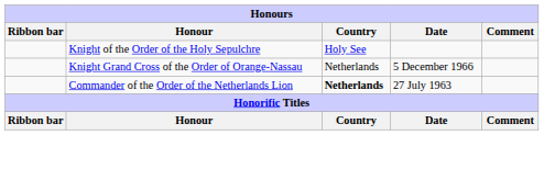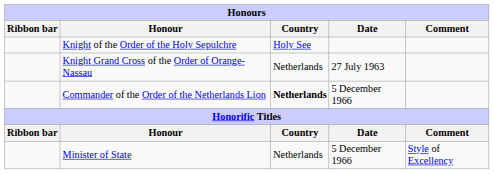Knight Grand Cross of the Order of Orange-Nassau | Date: 5 December 1966 -> 27 July 1963
Commander of the Order of the Netherlands Lion | Date: 27 July 1963 -> 5 December 1966
+ row: Minister of State | Netherlands | 5 December 1966 | Style of Excellency
